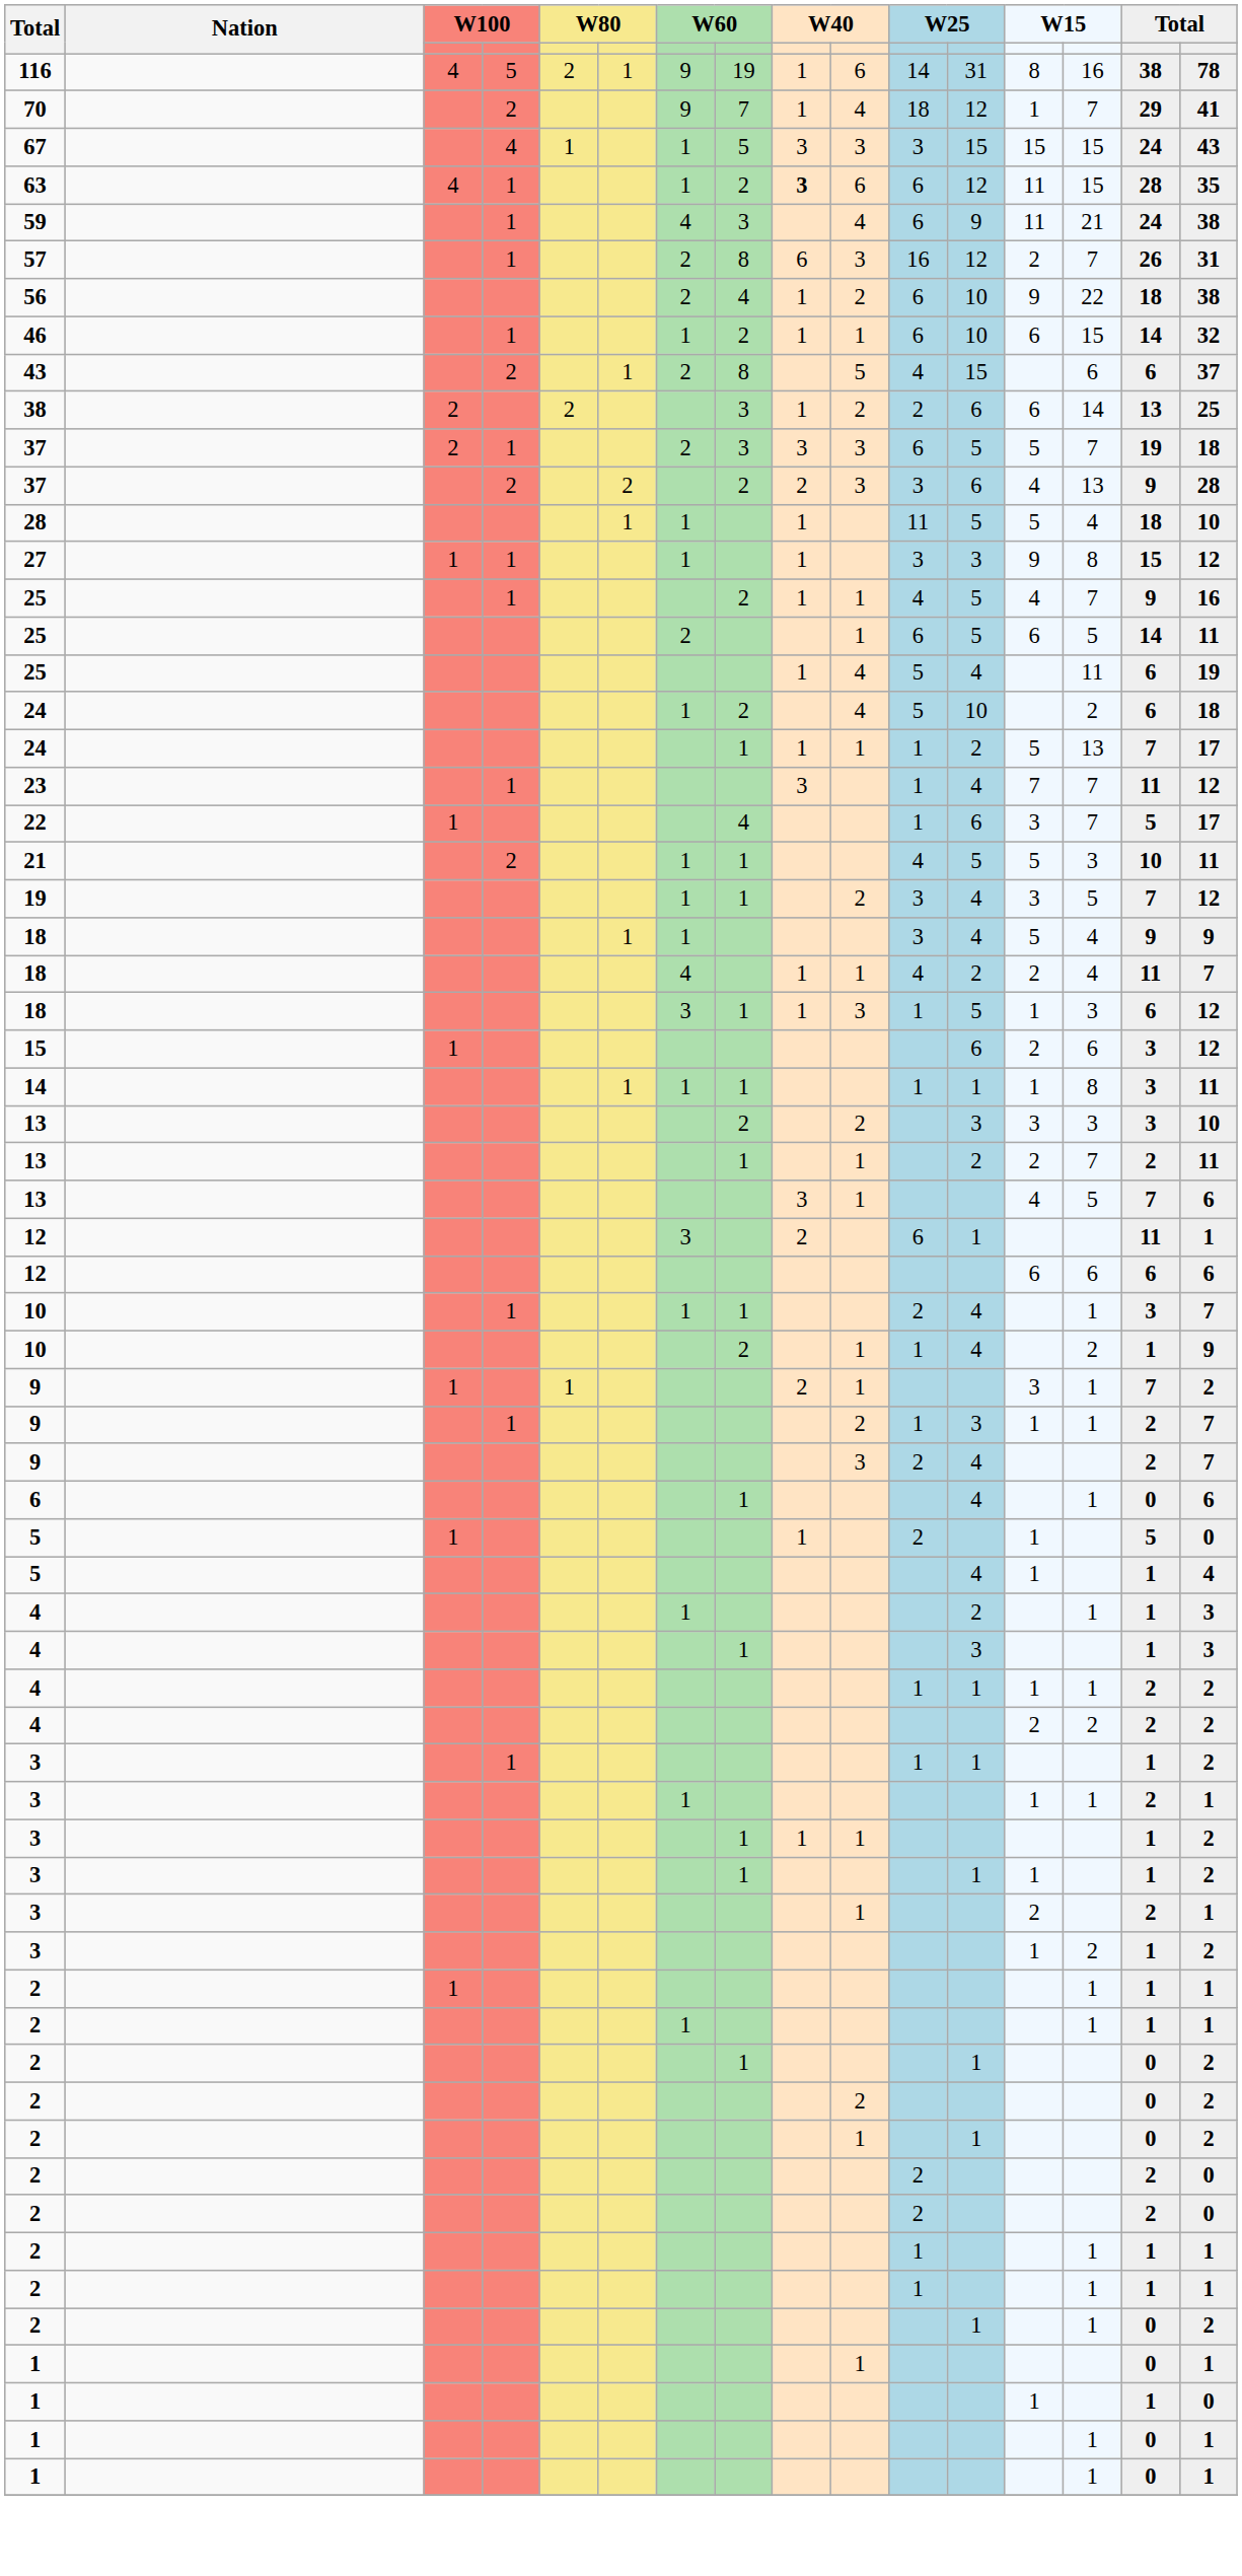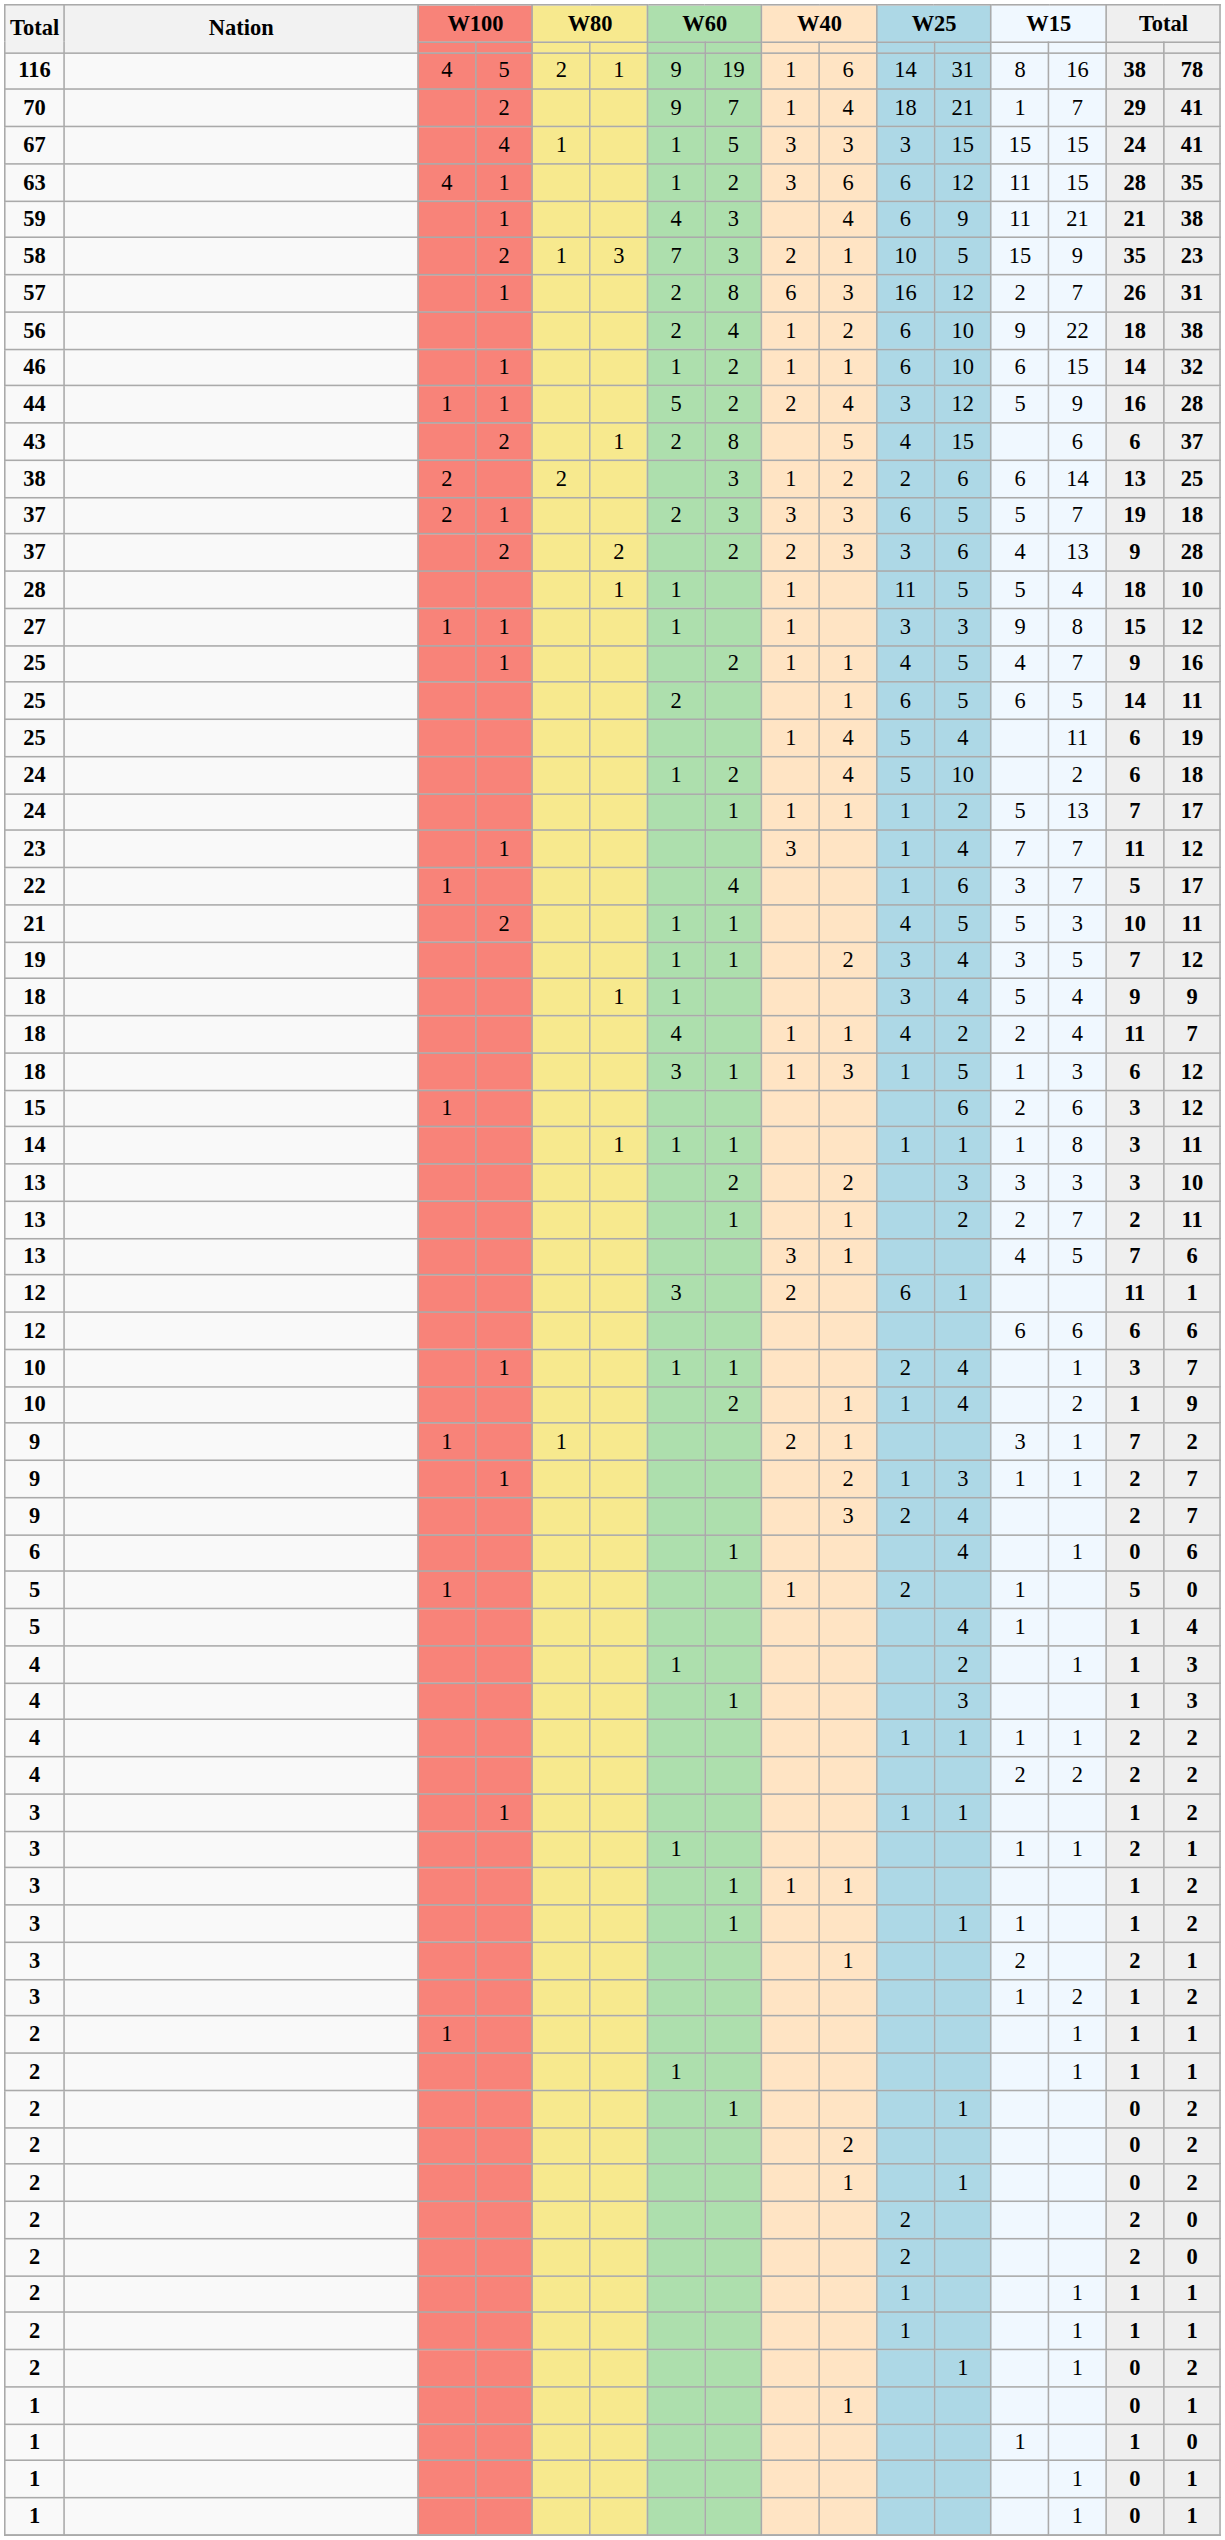70 | column 12: 12 -> 21
67 | column 16: 43 -> 41
63 | column 9: bold -> normal
59 | column 15: 24 -> 21
+ row: 58 | 2 | 1 | 3 | 7 | 3 | 2 | 1 | 10 | 5 | 15 | 9 | 35 | 23
+ row: 44 | 1 | 1 | 5 | 2 | 2 | 4 | 3 | 12 | 5 | 9 | 16 | 28
